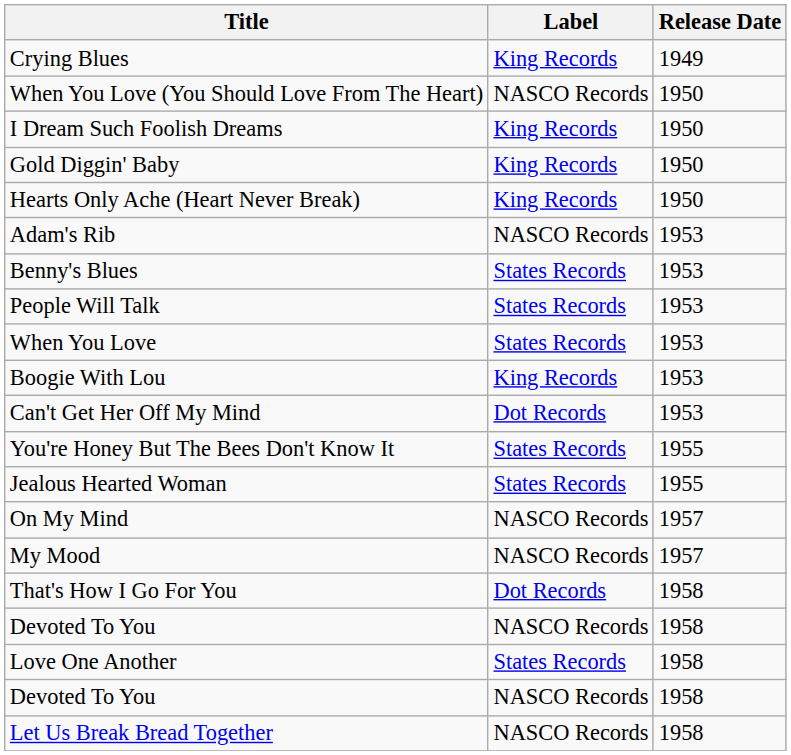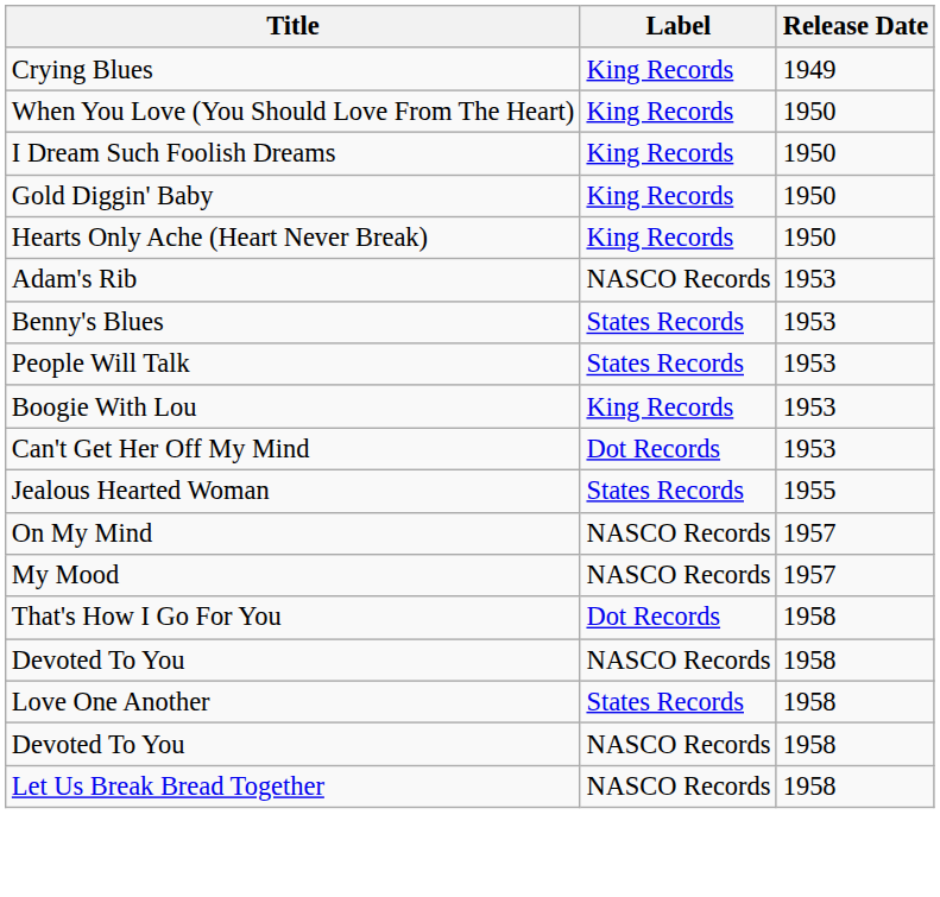When You Love (You Should Love From The Heart) | Label: NASCO Records -> King Records
- row: When You Love | States Records | 1953
- row: You're Honey But The Bees Don't Know It | States Records | 1955
